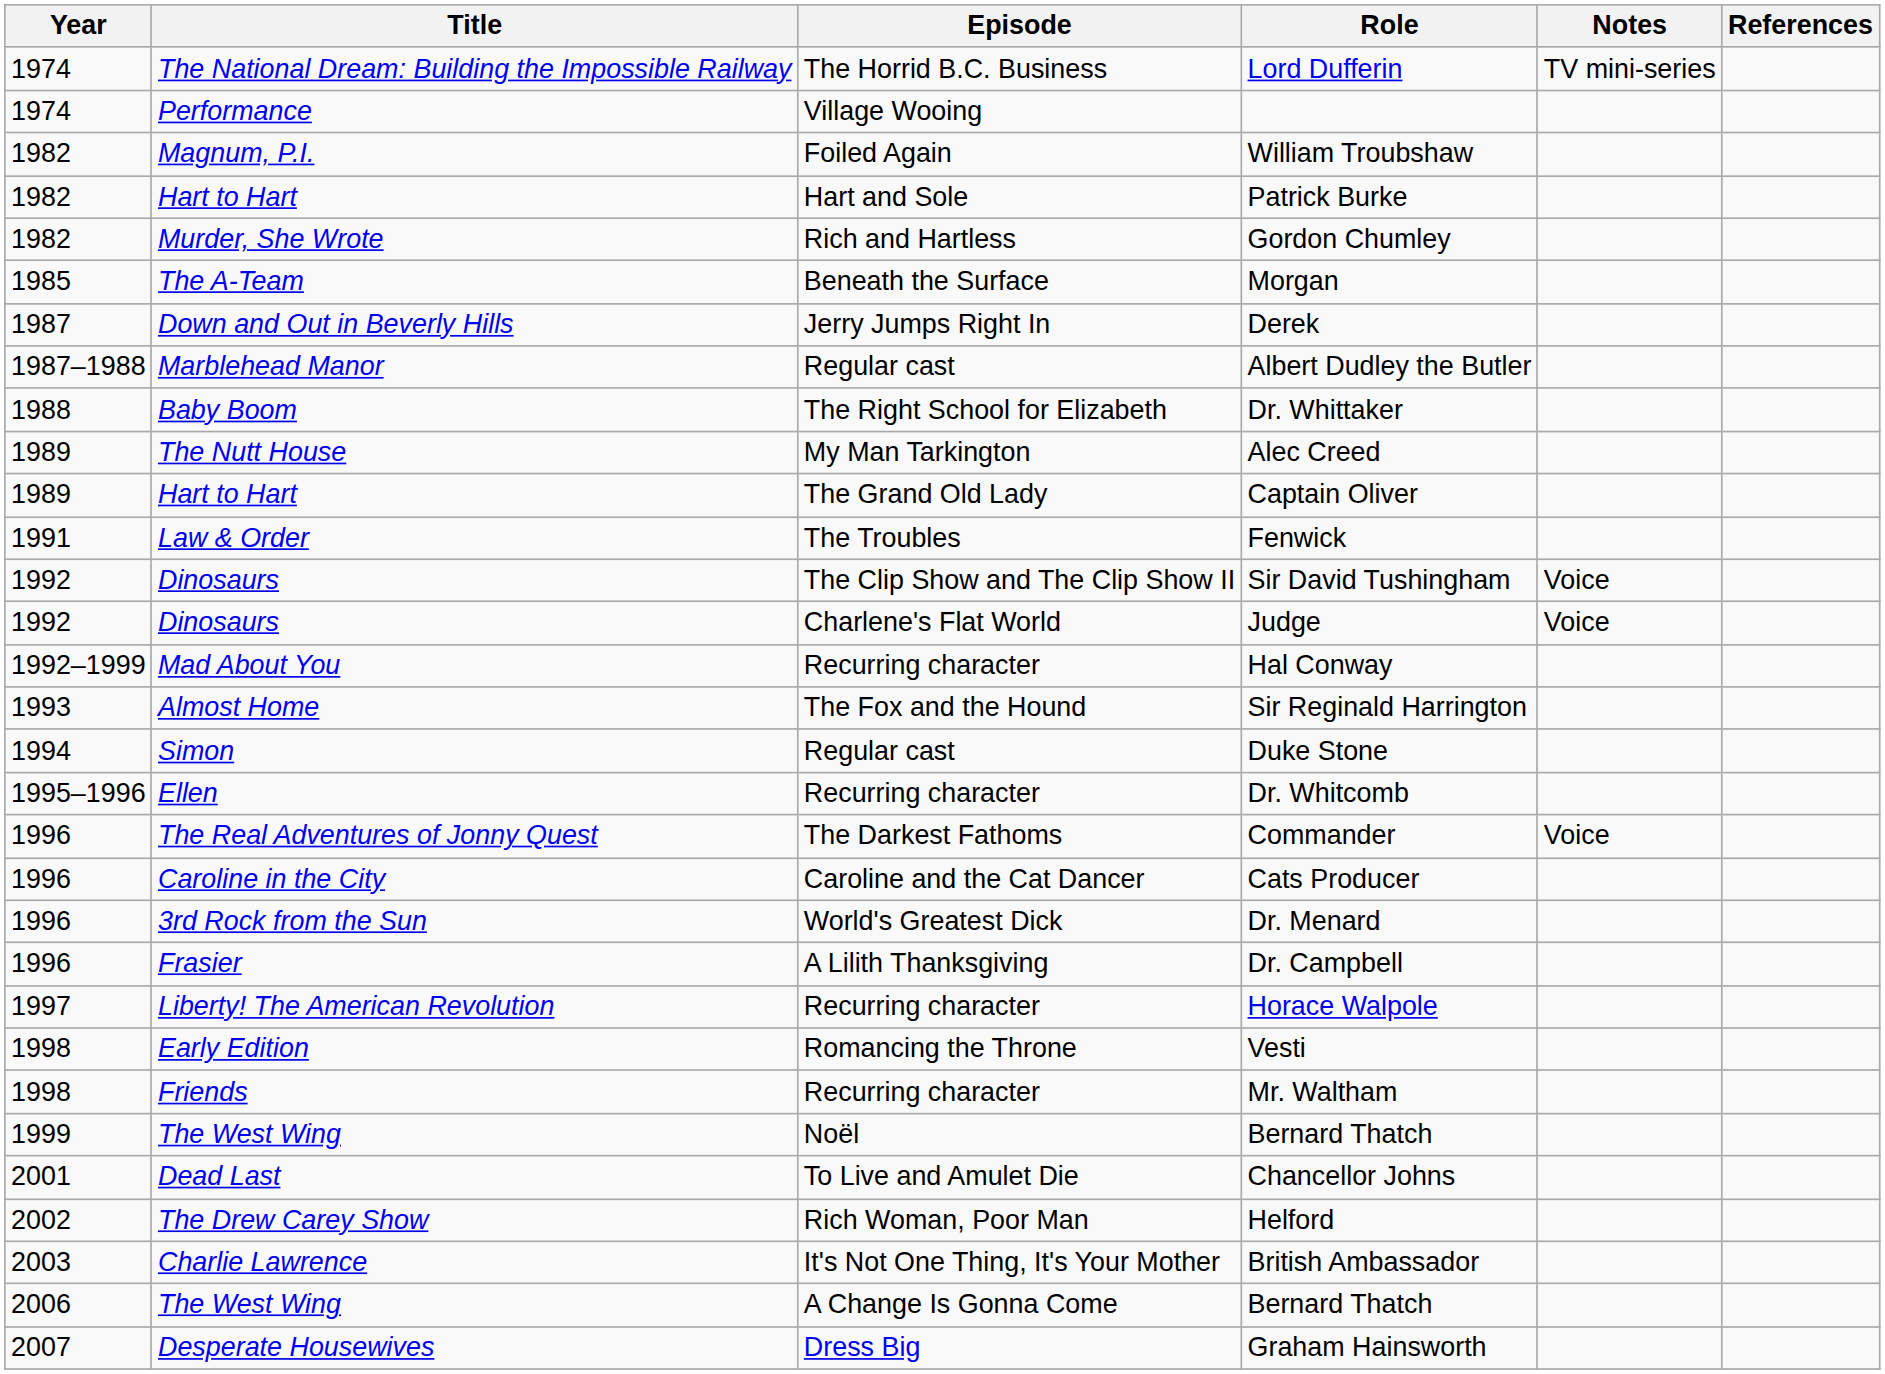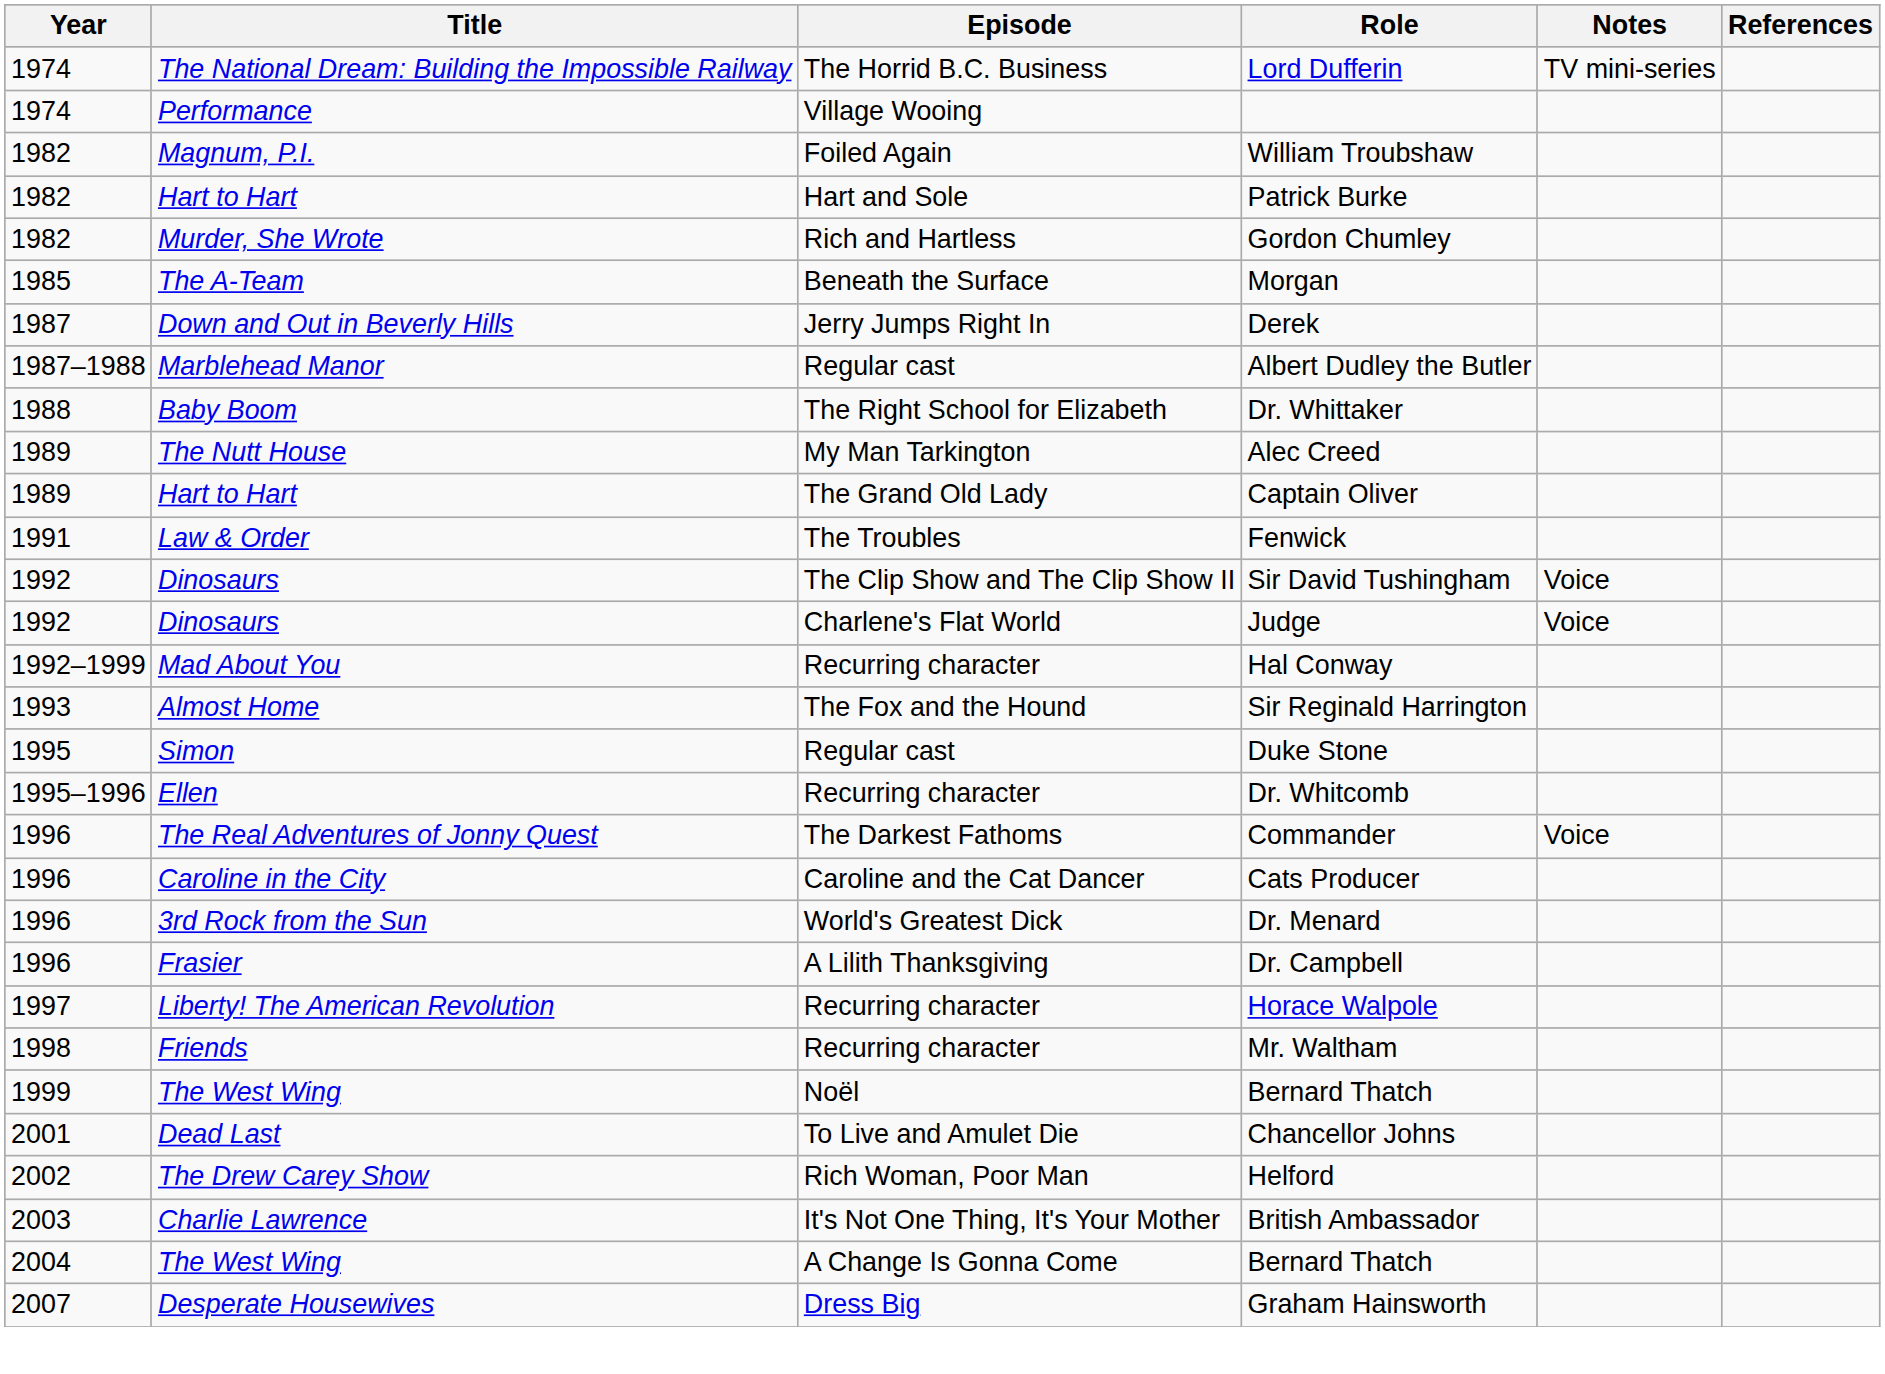Duke Stone | Year: 1994 -> 1995
- row: 1998 | Early Edition | Romancing the Throne | Vesti
A Change Is Gonna Come / Bernard Thatch | Year: 2006 -> 2004
